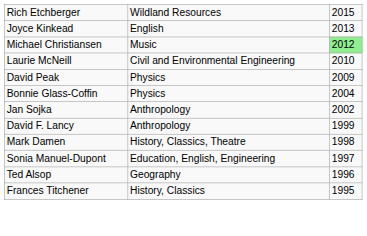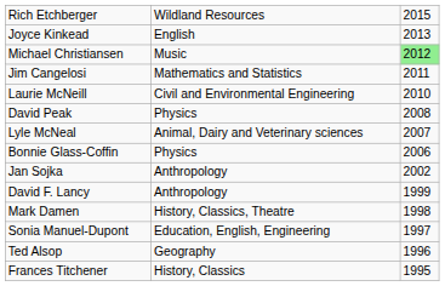+ row: Jim Cangelosi | Mathematics and Statistics | 2011
David Peak | column 3: 2009 -> 2008
+ row: Lyle McNeal | Animal, Dairy and Veterinary sciences | 2007
Bonnie Glass-Coffin | column 3: 2004 -> 2006
